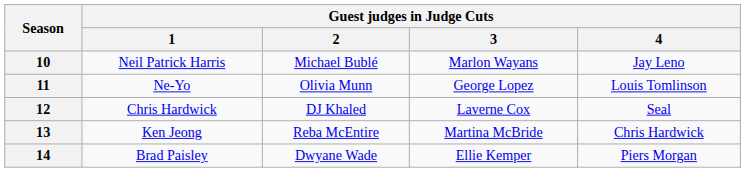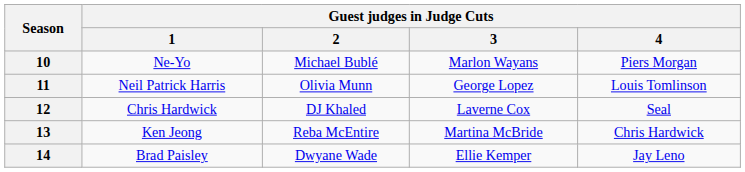10 | Guest judges in Judge Cuts / 1: Neil Patrick Harris -> Ne-Yo
10 | Guest judges in Judge Cuts / 4: Jay Leno -> Piers Morgan
11 | Guest judges in Judge Cuts / 1: Ne-Yo -> Neil Patrick Harris
14 | Guest judges in Judge Cuts / 4: Piers Morgan -> Jay Leno
